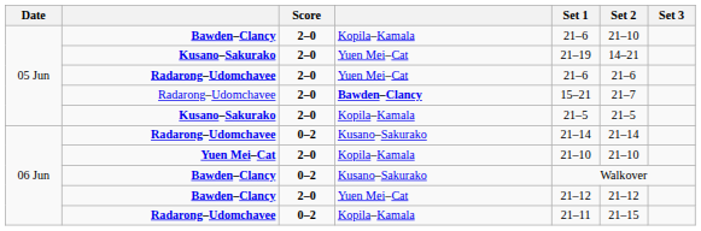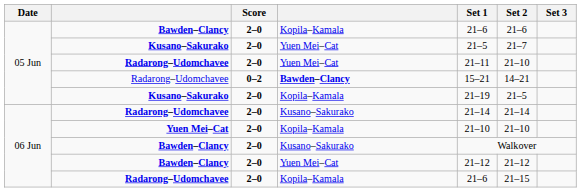Bawden–Clancy / Kopila–Kamala | Set 2: 21–10 -> 21–6
Kusano–Sakurako / Yuen Mei–Cat | Set 1: 21–19 -> 21–5
Kusano–Sakurako / Yuen Mei–Cat | Set 2: 14–21 -> 21–7
Radarong–Udomchavee / Yuen Mei–Cat | Set 1: 21–6 -> 21–11
Radarong–Udomchavee / Yuen Mei–Cat | Set 2: 21–6 -> 21–10
Radarong–Udomchavee / Bawden–Clancy | Score: 2–0 -> 0–2
Radarong–Udomchavee / Bawden–Clancy | Set 2: 21–7 -> 14–21
Kusano–Sakurako / Kopila–Kamala | Set 1: 21–5 -> 21–19
Radarong–Udomchavee / Kusano–Sakurako | Score: 0–2 -> 2–0
Bawden–Clancy / Kusano–Sakurako | Score: 0–2 -> 2–0
Radarong–Udomchavee / Kopila–Kamala | Score: 0–2 -> 2–0
Radarong–Udomchavee / Kopila–Kamala | Set 1: 21–11 -> 21–6
